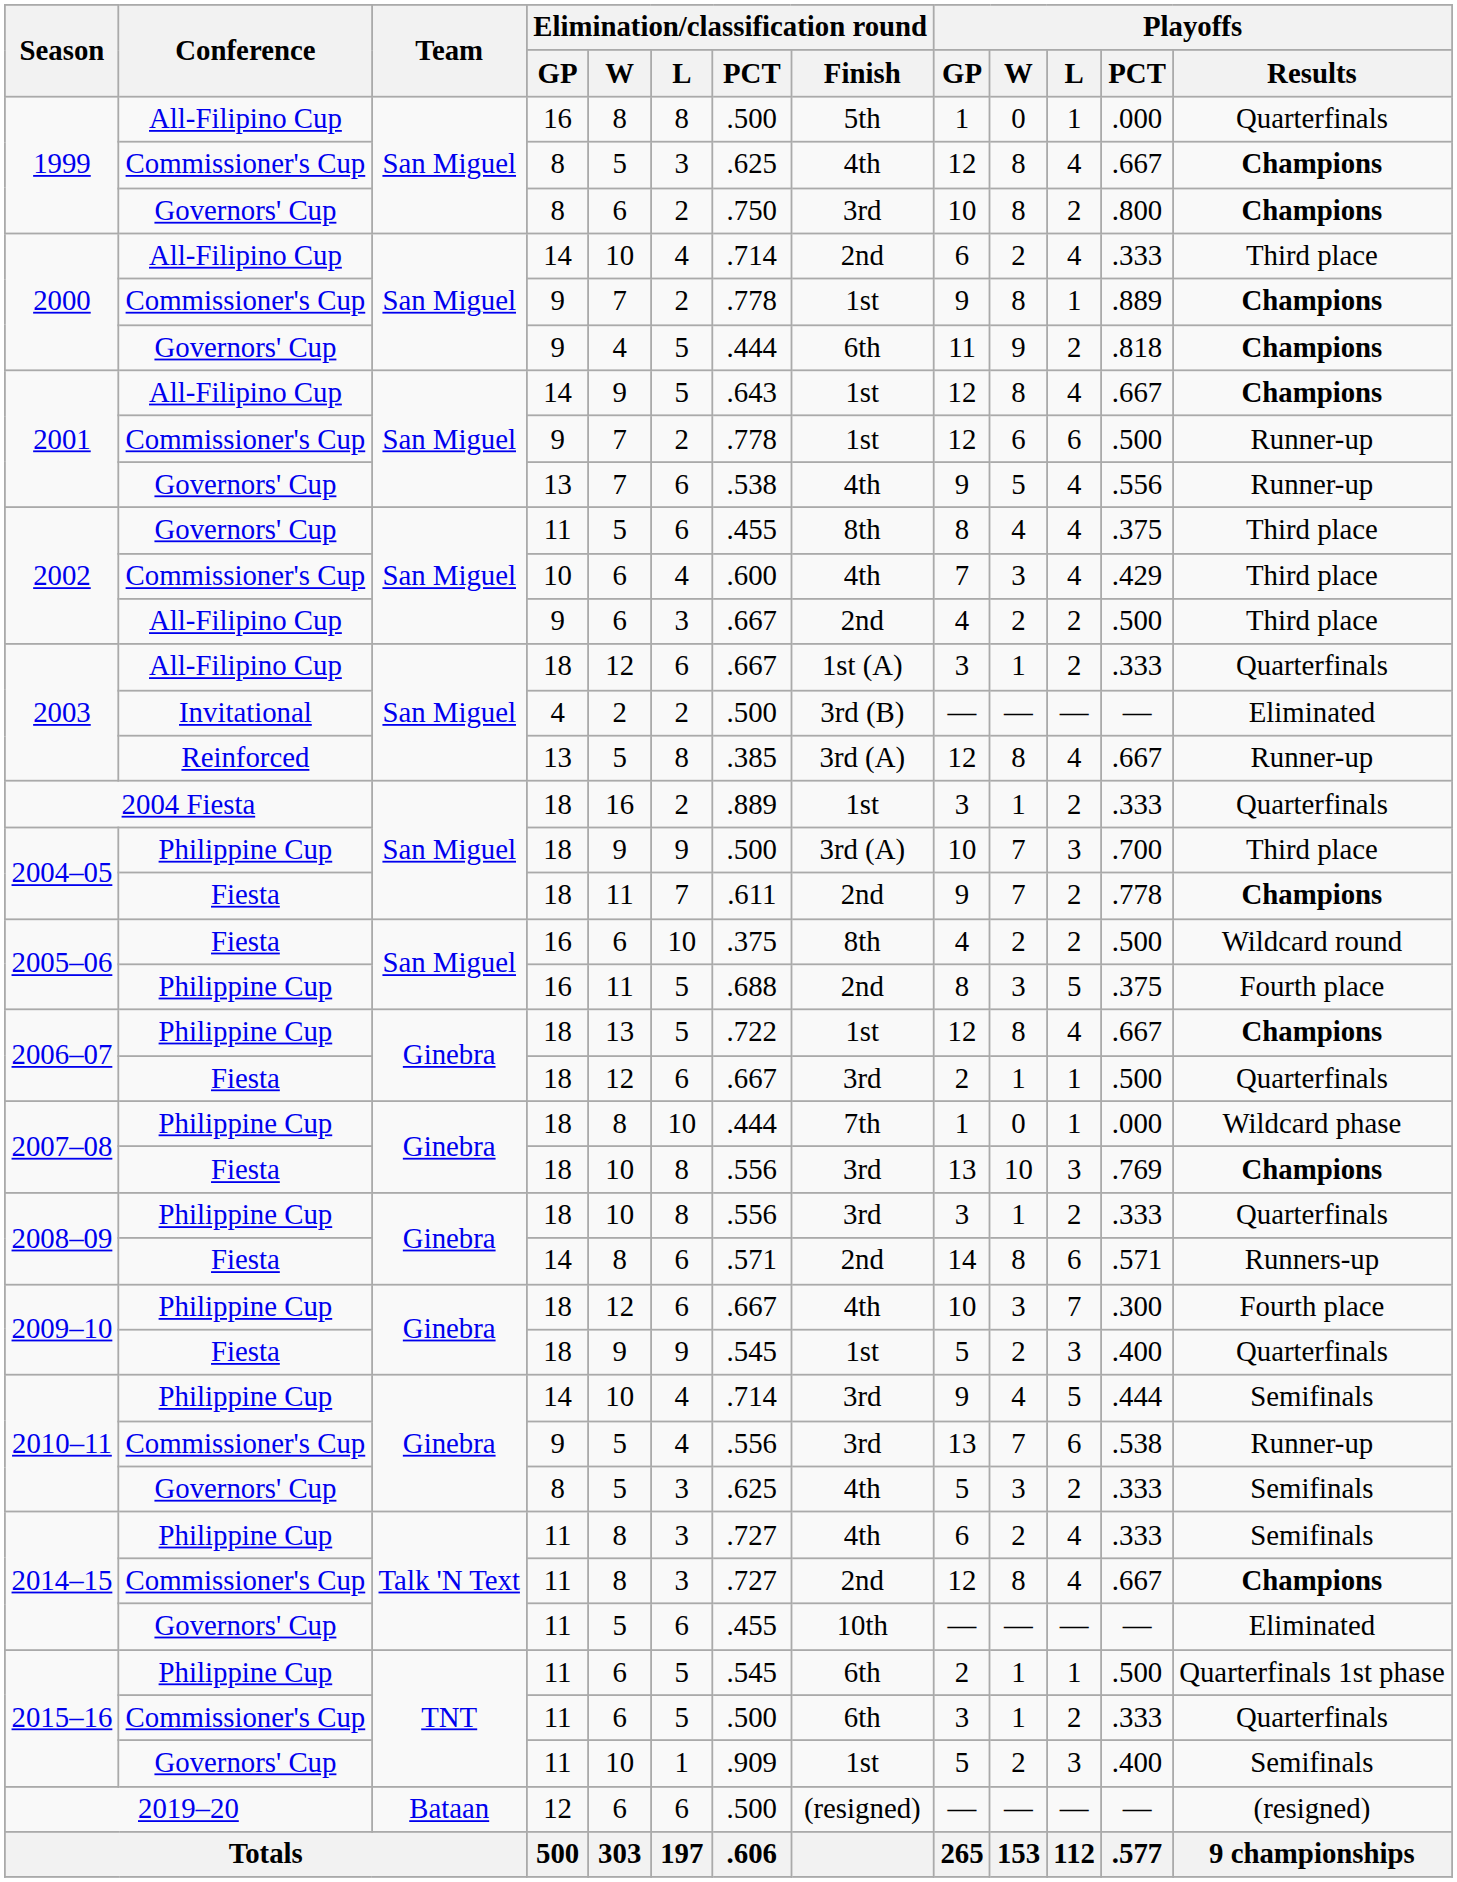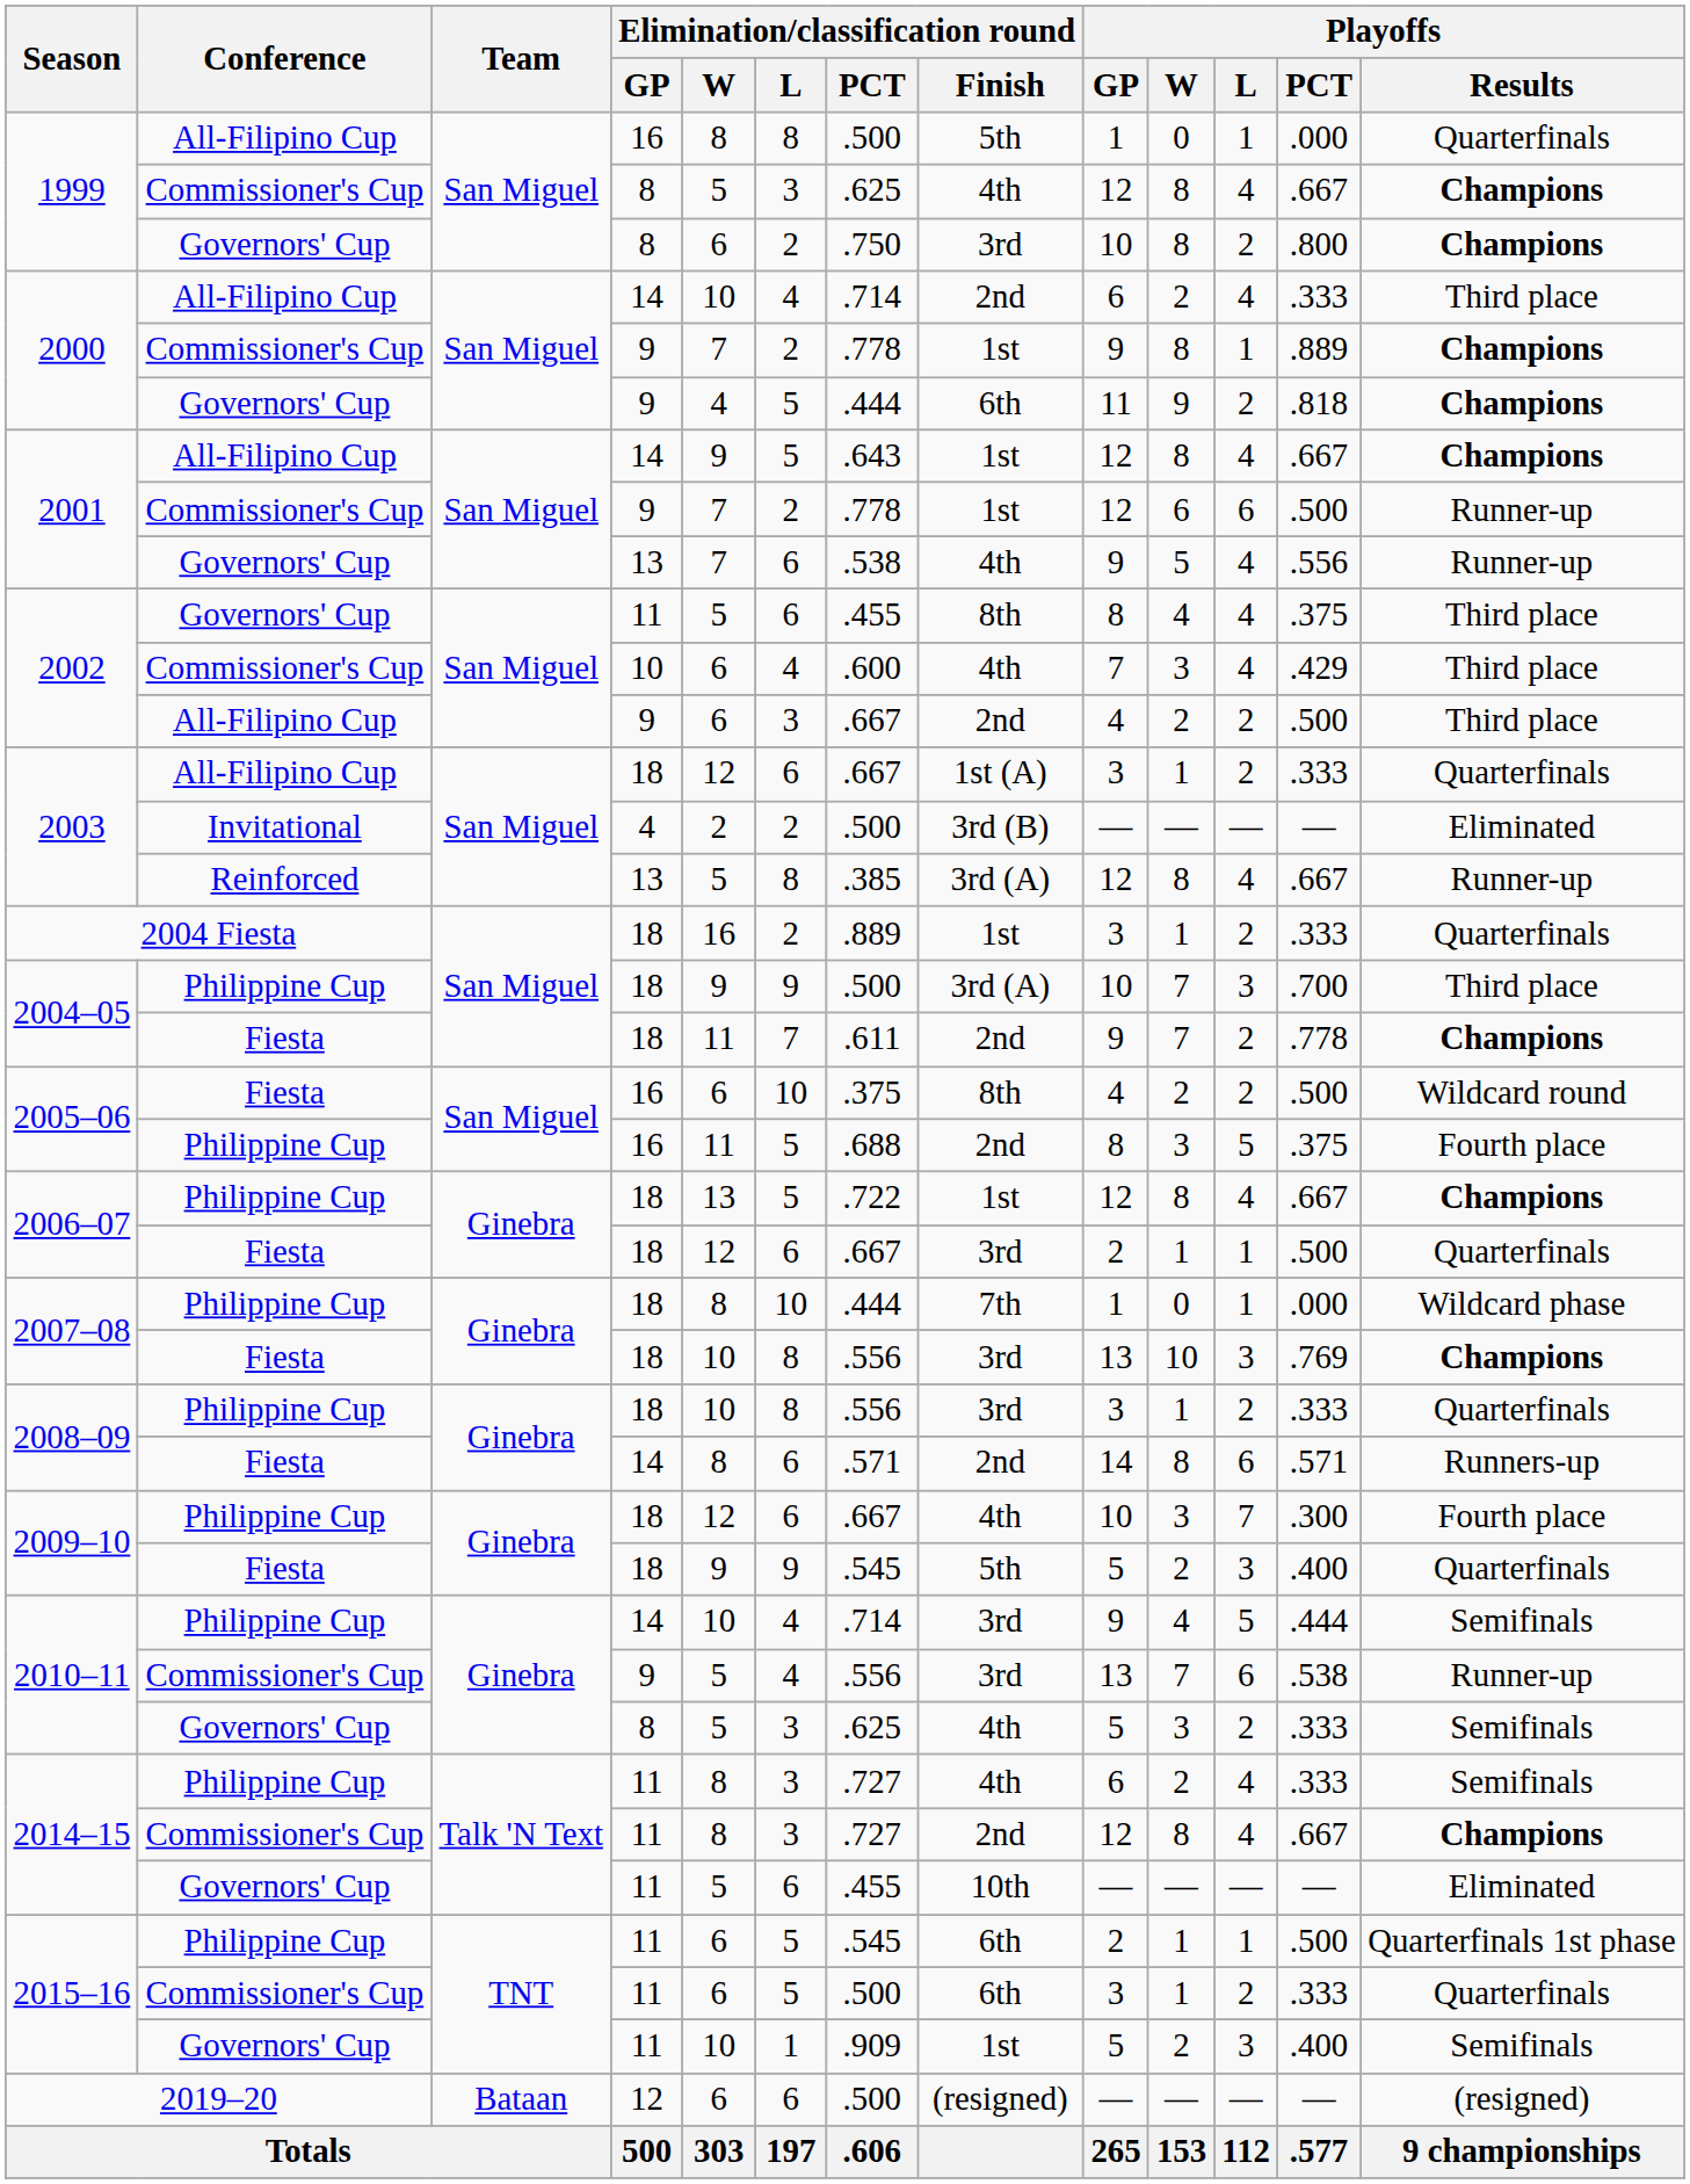2009–10 / Fiesta | Elimination/classification round / Finish: 1st -> 5th
